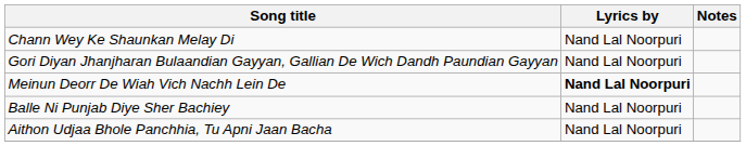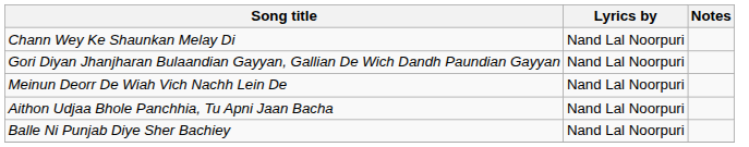Meinun Deorr De Wiah Vich Nachh Lein De | Lyrics by: bold -> normal
rows swapped: Balle Ni Punjab Diye Sher Bachiey <-> Aithon Udjaa Bhole Panchhia, Tu Apni Jaan Bacha
